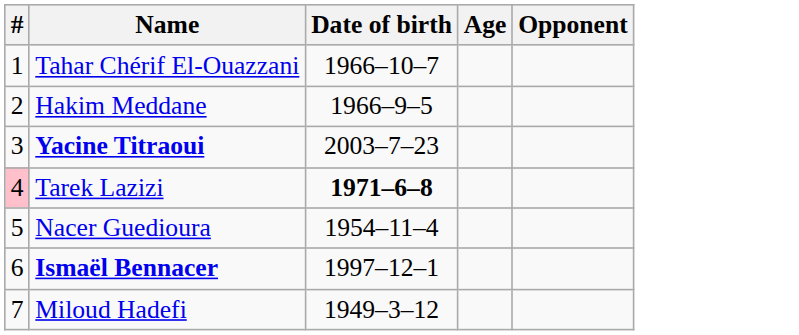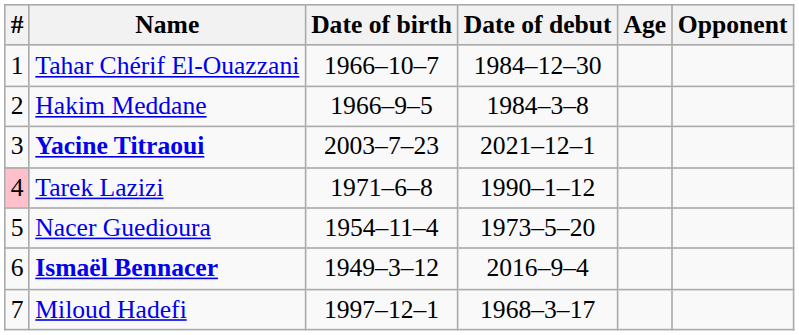+ column: Date of debut | 1984–12–30 | 1984–3–8 | 2021–12–1 | 1990–1–12 | 1973–5–20 | 2016–9–4 | 1968–3–17
Tarek Lazizi | Date of birth: bold -> normal
Ismaël Bennacer | Date of birth: 1997–12–1 -> 1949–3–12
Miloud Hadefi | Date of birth: 1949–3–12 -> 1997–12–1
